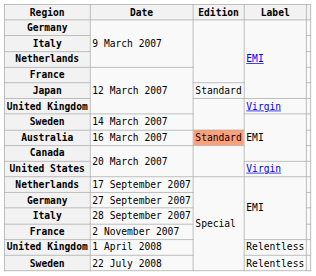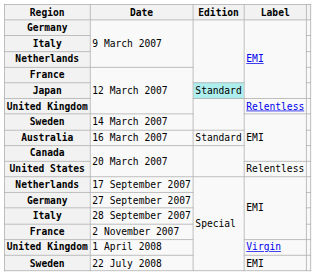Japan / 12 March 2007 | Edition: no background -> paleturquoise background
United Kingdom / 12 March 2007 | Label: Virgin -> Relentless
16 March 2007 | Edition: lightsalmon background -> no background
United States / 20 March 2007 | Label: Virgin -> Relentless
1 April 2008 | Label: Relentless -> Virgin
22 July 2008 | Label: Relentless -> EMI
